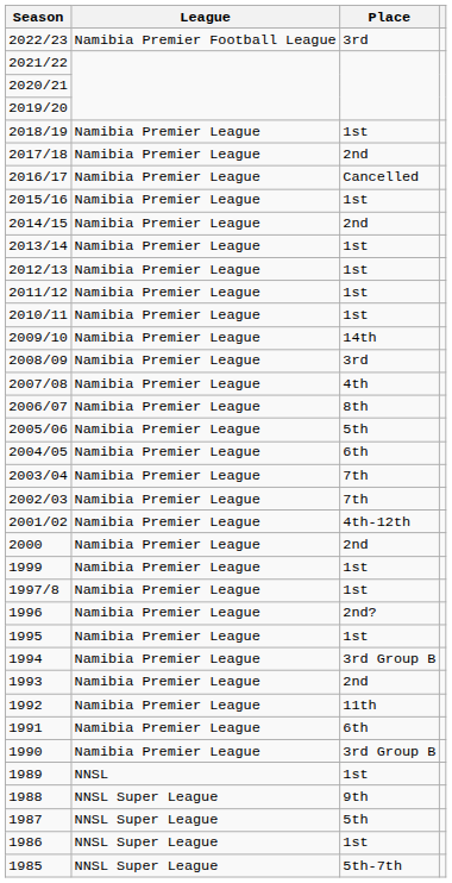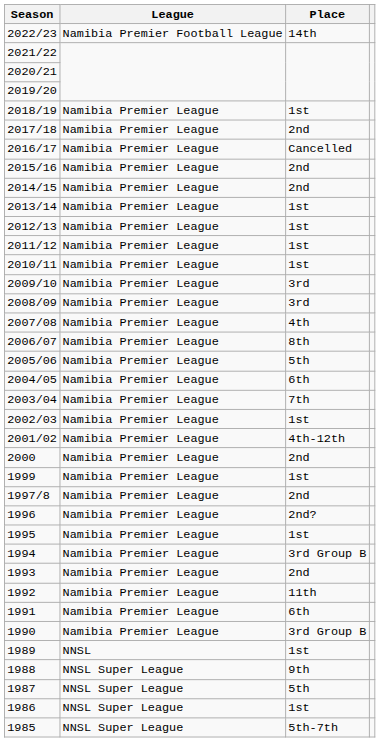2022/23 | Place: 3rd -> 14th
2015/16 | Place: 1st -> 2nd
2009/10 | Place: 14th -> 3rd
2002/03 | Place: 7th -> 1st
1997/8 | Place: 1st -> 2nd
